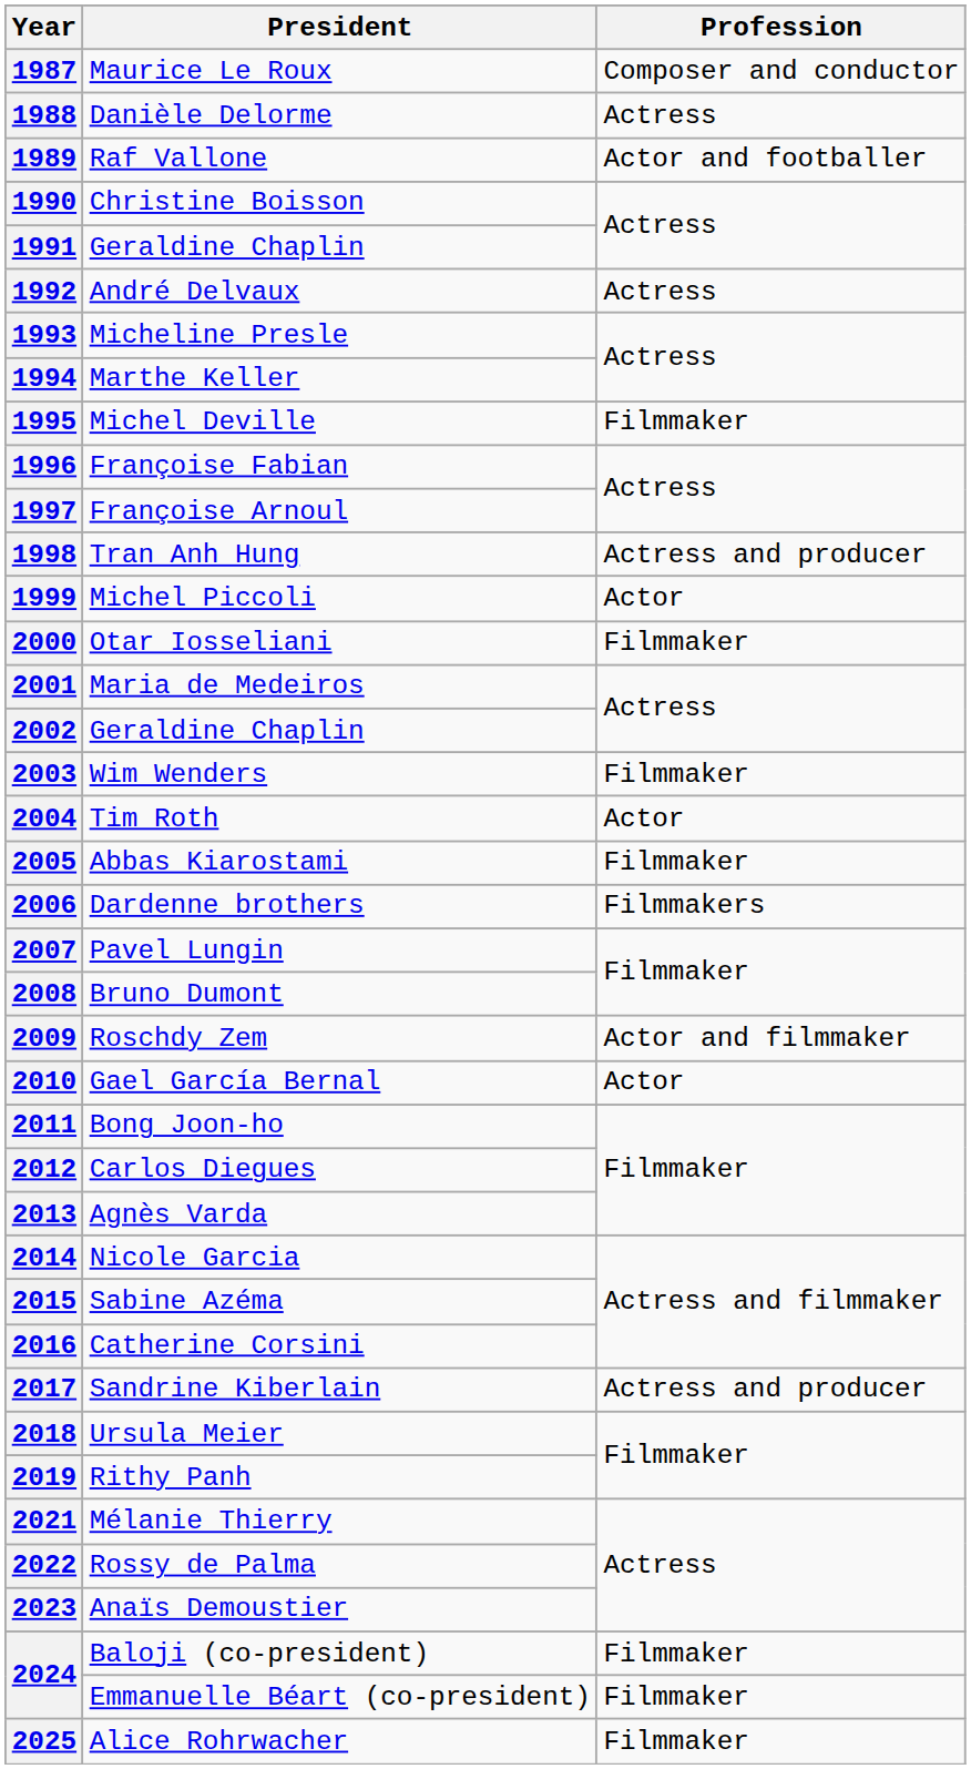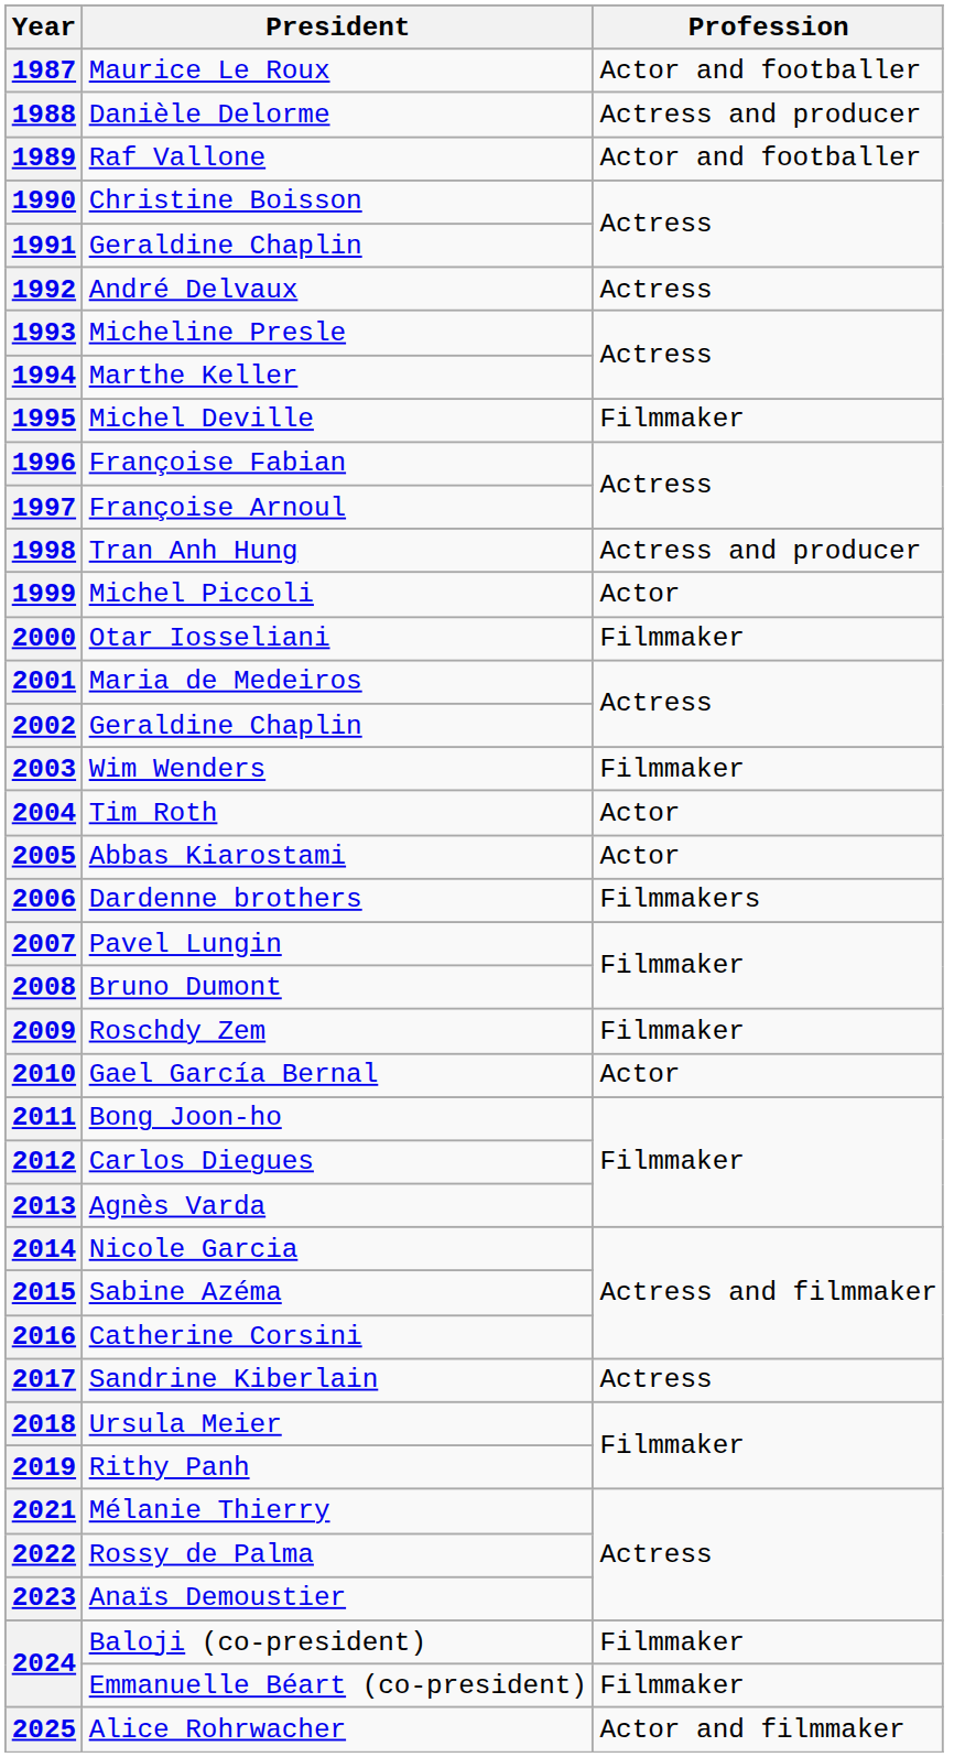1987 | Profession: Composer and conductor -> Actor and footballer
1988 | Profession: Actress -> Actress and producer
2005 | Profession: Filmmaker -> Actor
2009 | Profession: Actor and filmmaker -> Filmmaker
2017 | Profession: Actress and producer -> Actress
2025 | Profession: Filmmaker -> Actor and filmmaker
